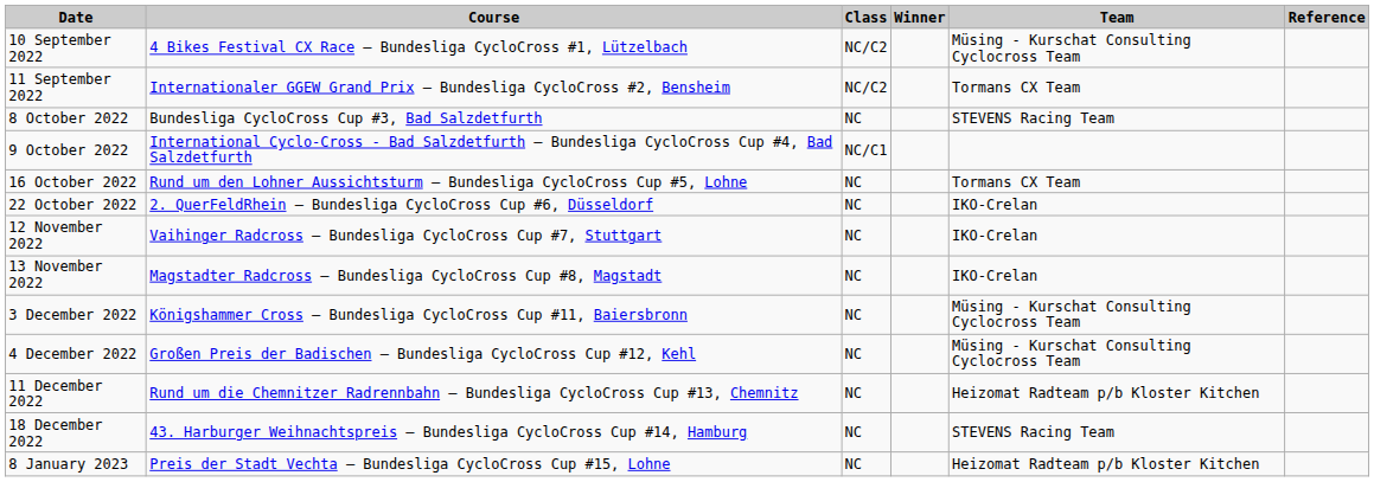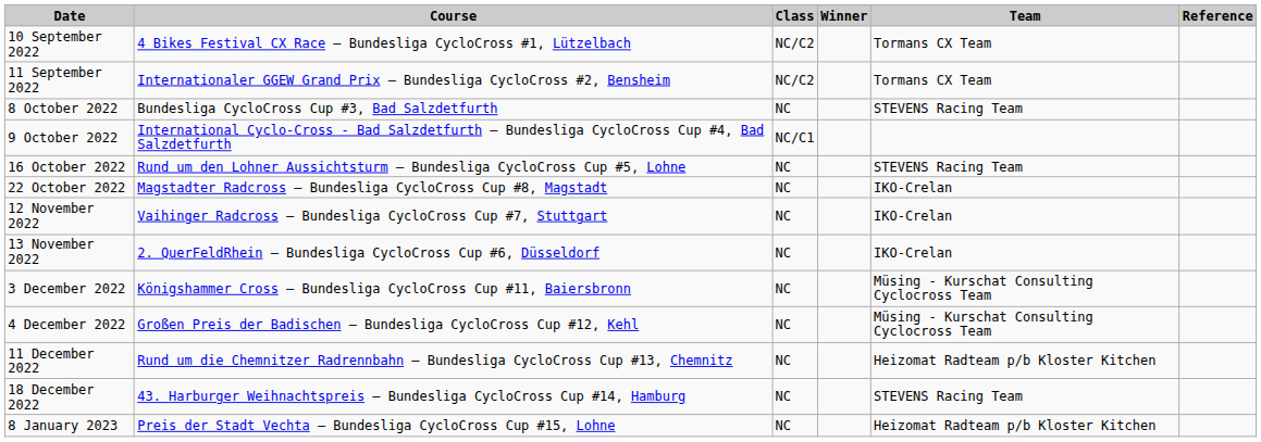10 September 2022 | Team: Müsing - Kurschat Consulting Cyclocross Team -> Tormans CX Team
16 October 2022 | Team: Tormans CX Team -> STEVENS Racing Team
22 October 2022 | Course: 2. QuerFeldRhein – Bundesliga CycloCross Cup #6, Düsseldorf -> Magstadter Radcross – Bundesliga CycloCross Cup #8, Magstadt
13 November 2022 | Course: Magstadter Radcross – Bundesliga CycloCross Cup #8, Magstadt -> 2. QuerFeldRhein – Bundesliga CycloCross Cup #6, Düsseldorf
